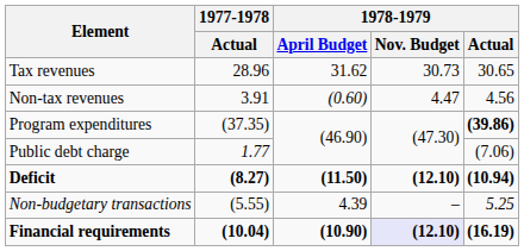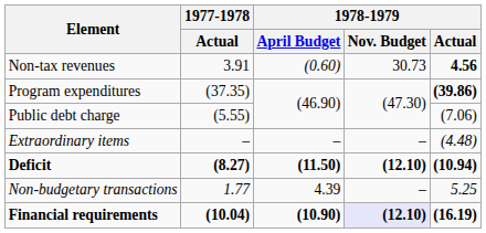- row: Tax revenues | 28.96 | 31.62 | 30.73 | 30.65
Non-tax revenues | 1978-1979 / Nov. Budget: 4.47 -> 30.73
Non-tax revenues | 1978-1979 / Actual: normal -> bold
Public debt charge | 1977-1978 / Actual: 1.77 -> (5.55)
+ row: Extraordinary items | – | – | – | (4.48)
Non-budgetary transactions | 1977-1978 / Actual: (5.55) -> 1.77
